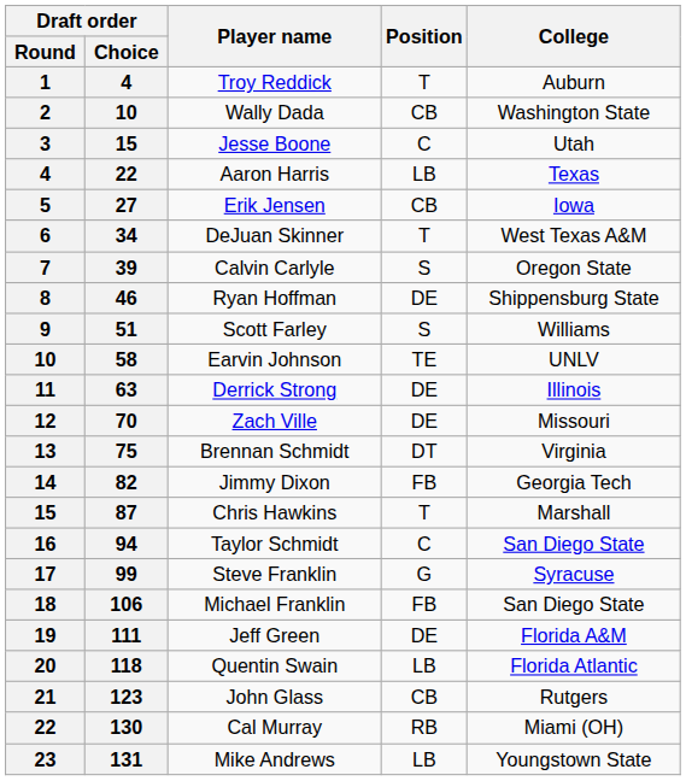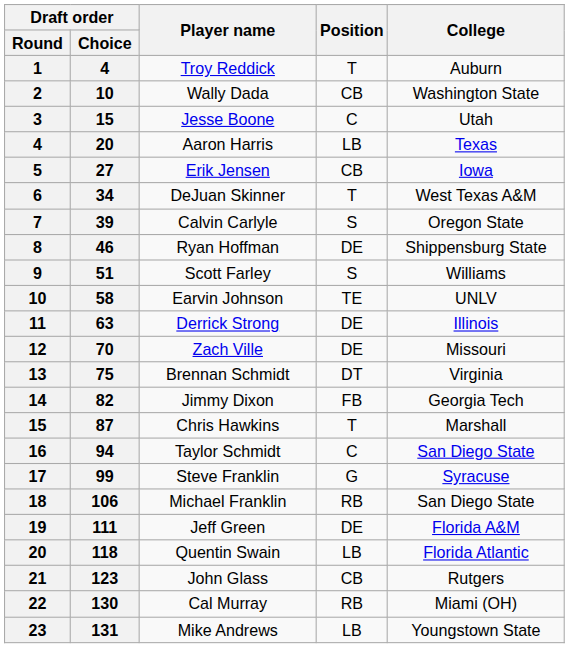Aaron Harris | Draft order / Choice: 22 -> 20
Michael Franklin | Position: FB -> RB
